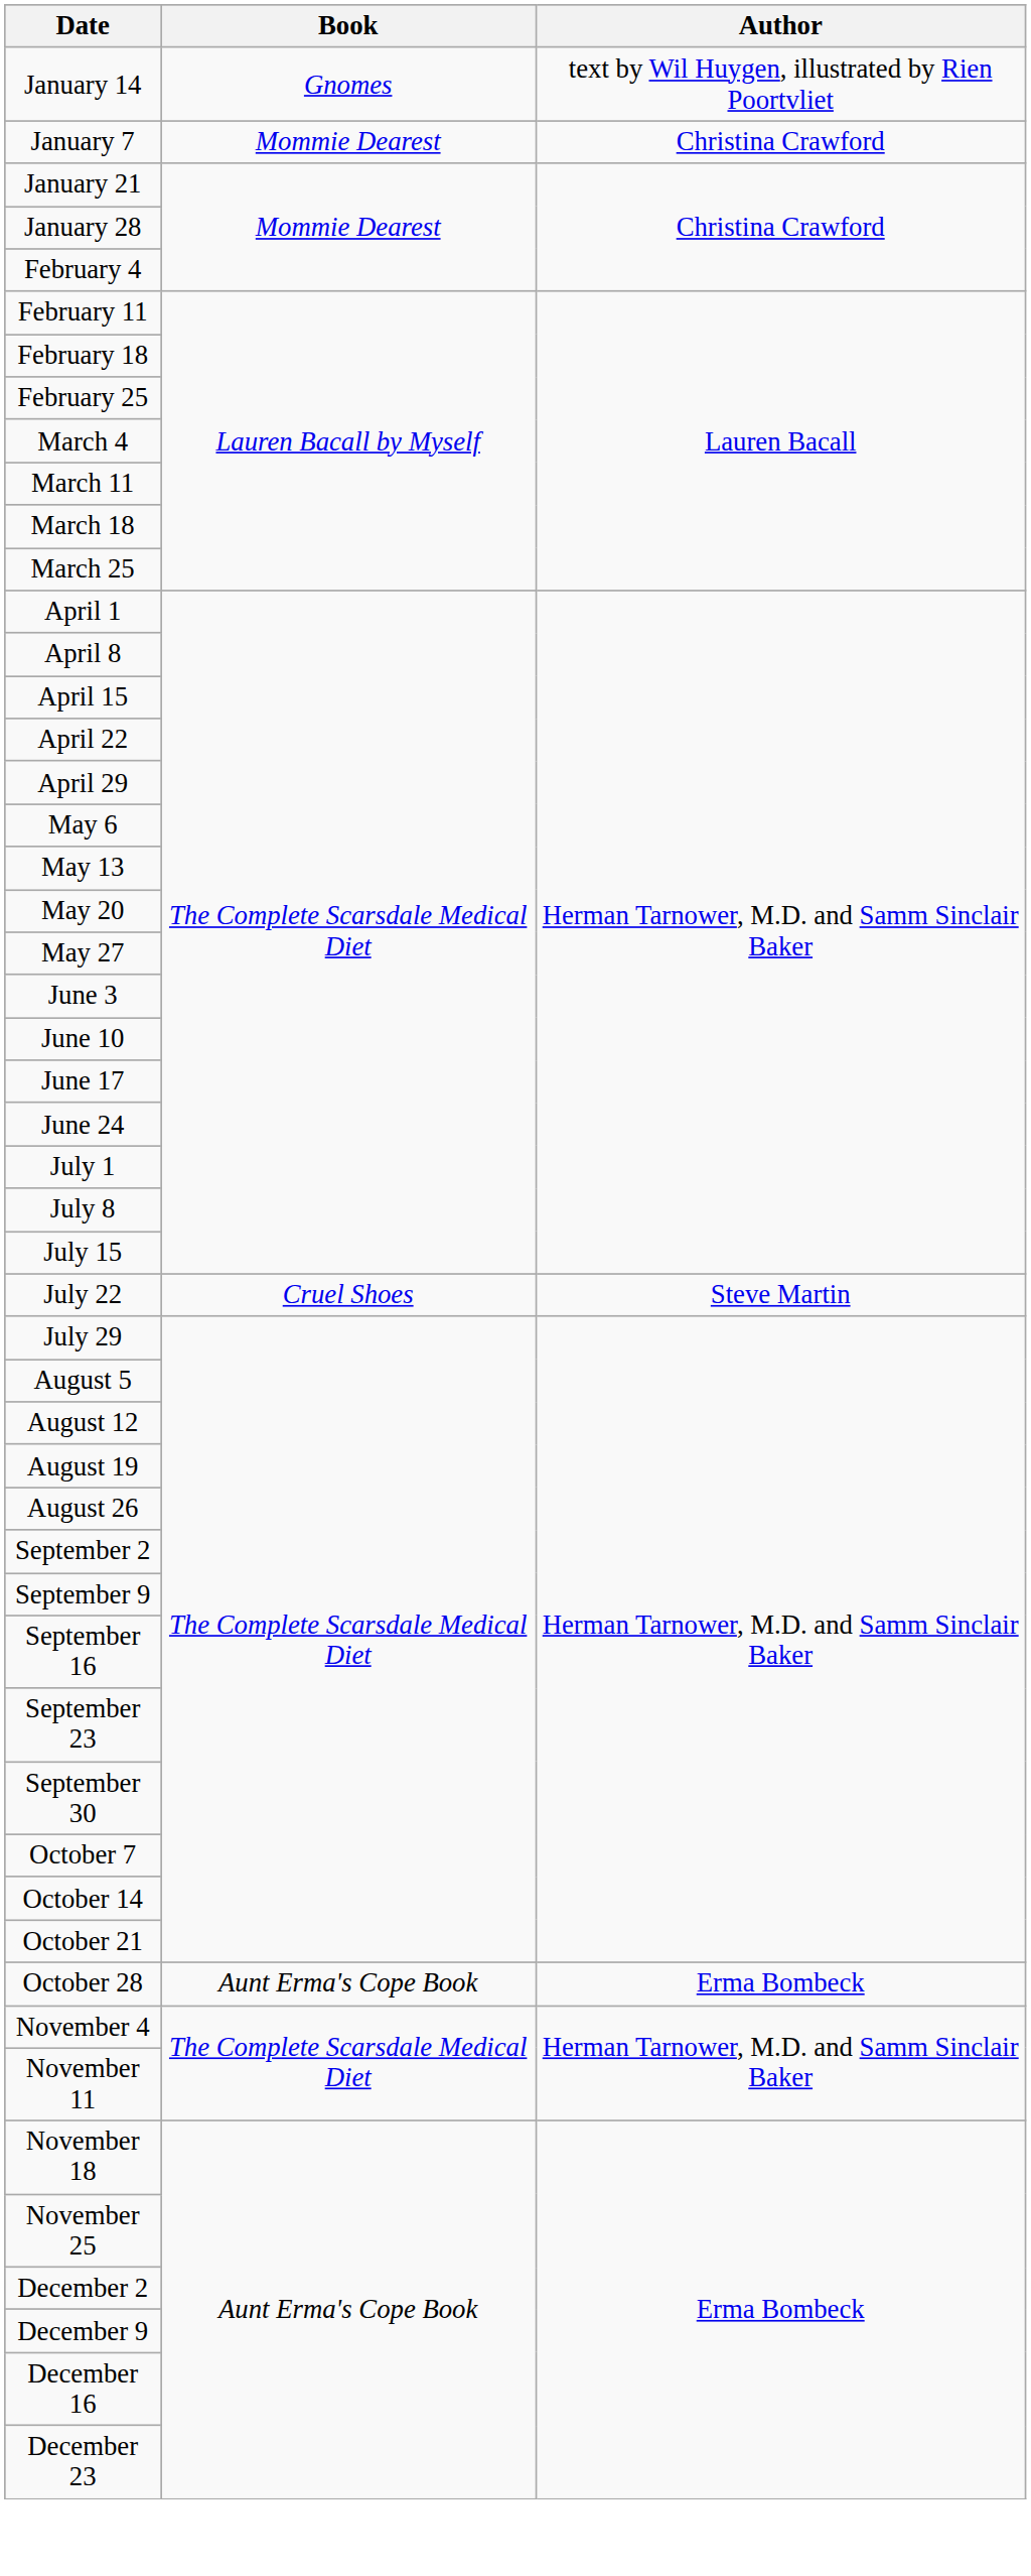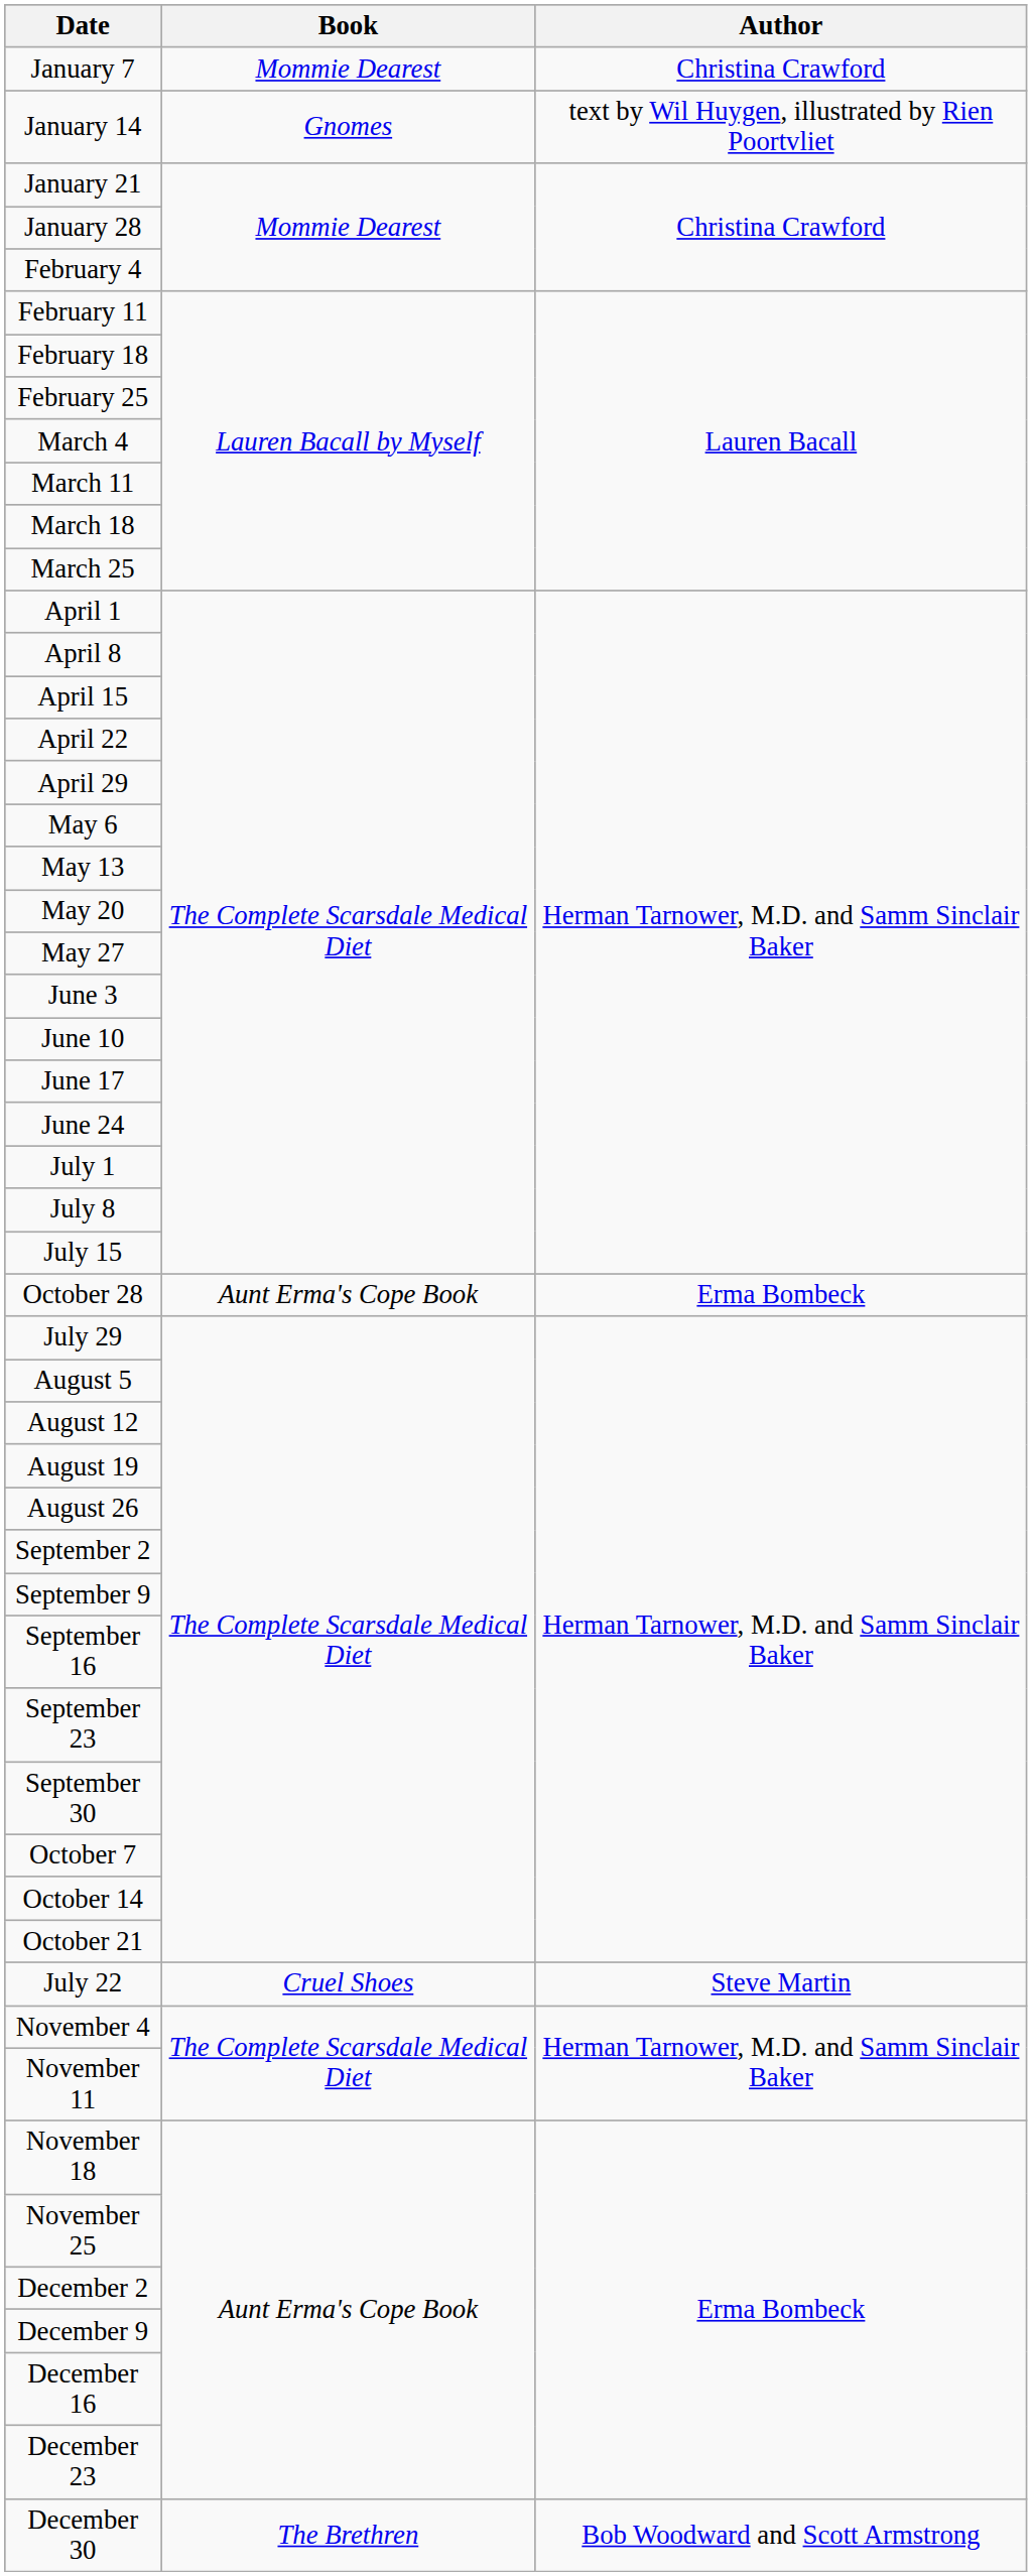rows swapped: January 7 <-> January 14
rows swapped: July 22 <-> October 28
+ row: December 30 | The Brethren | Bob Woodward and Scott Armstrong
